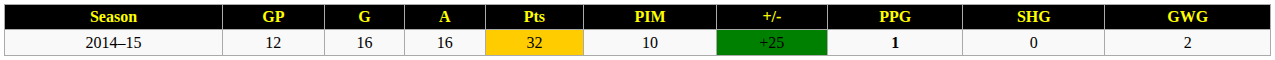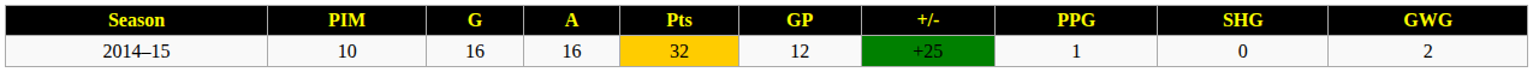columns swapped: GP <-> PIM
2014–15 | PPG: bold -> normal
